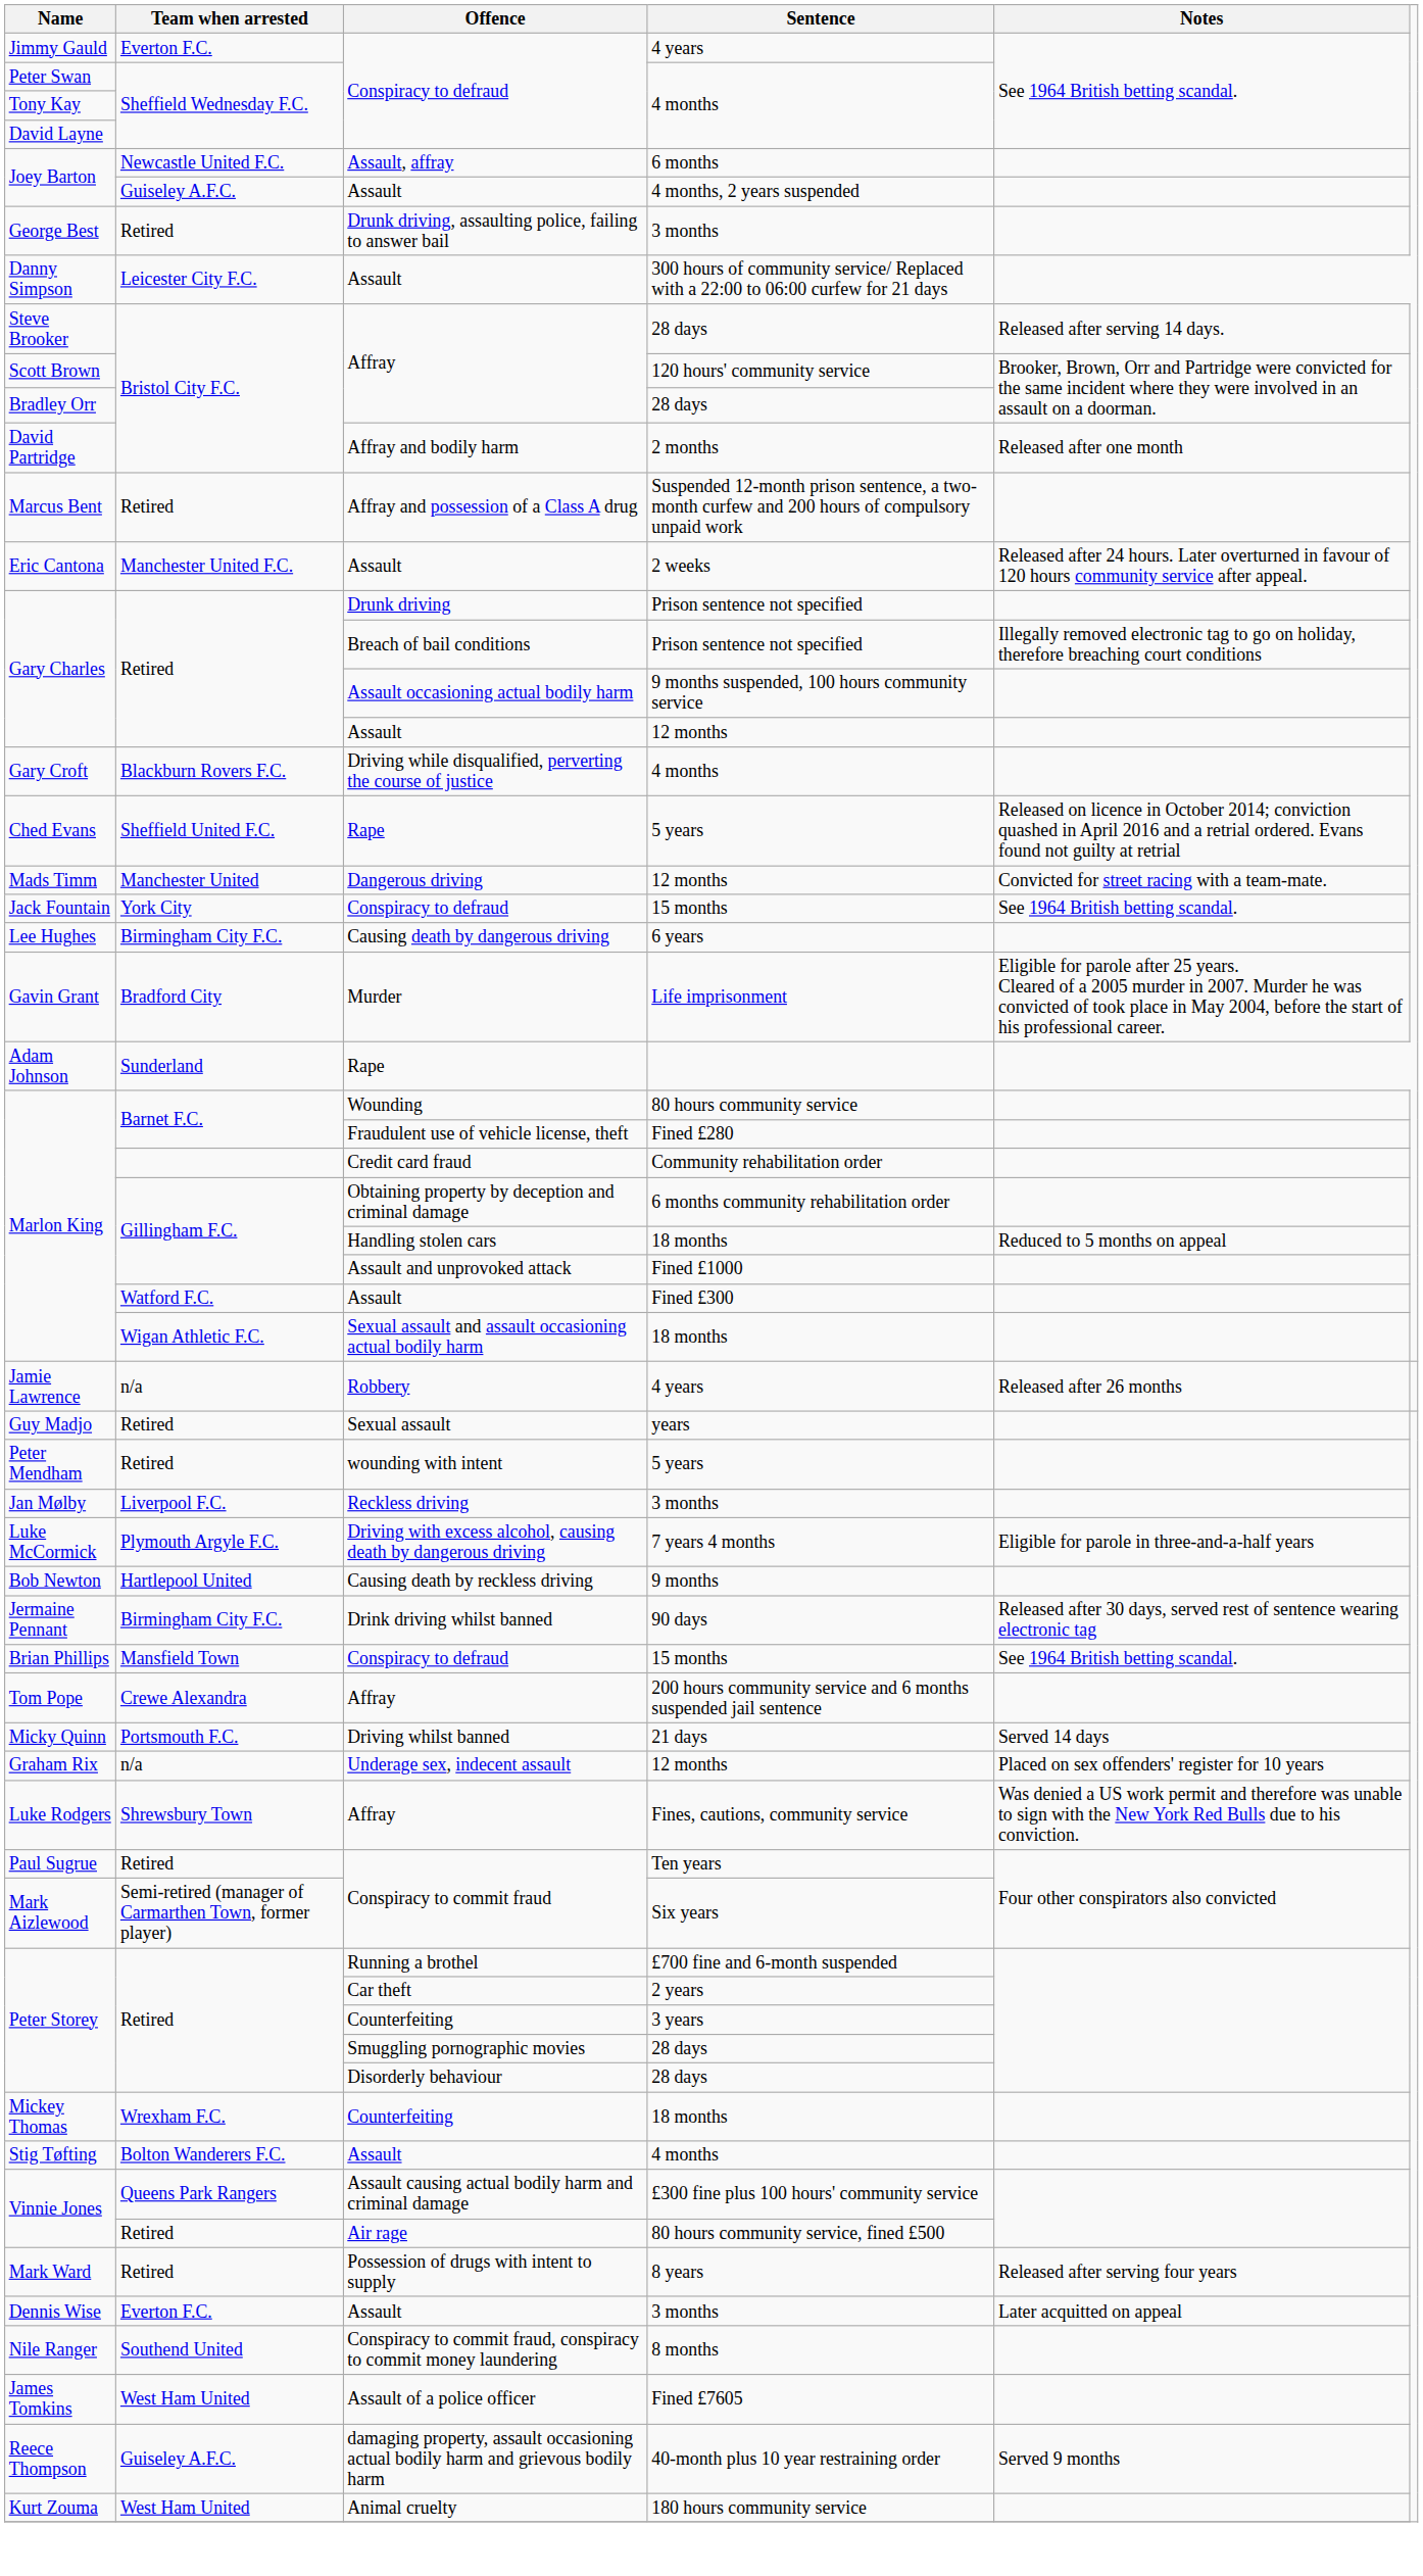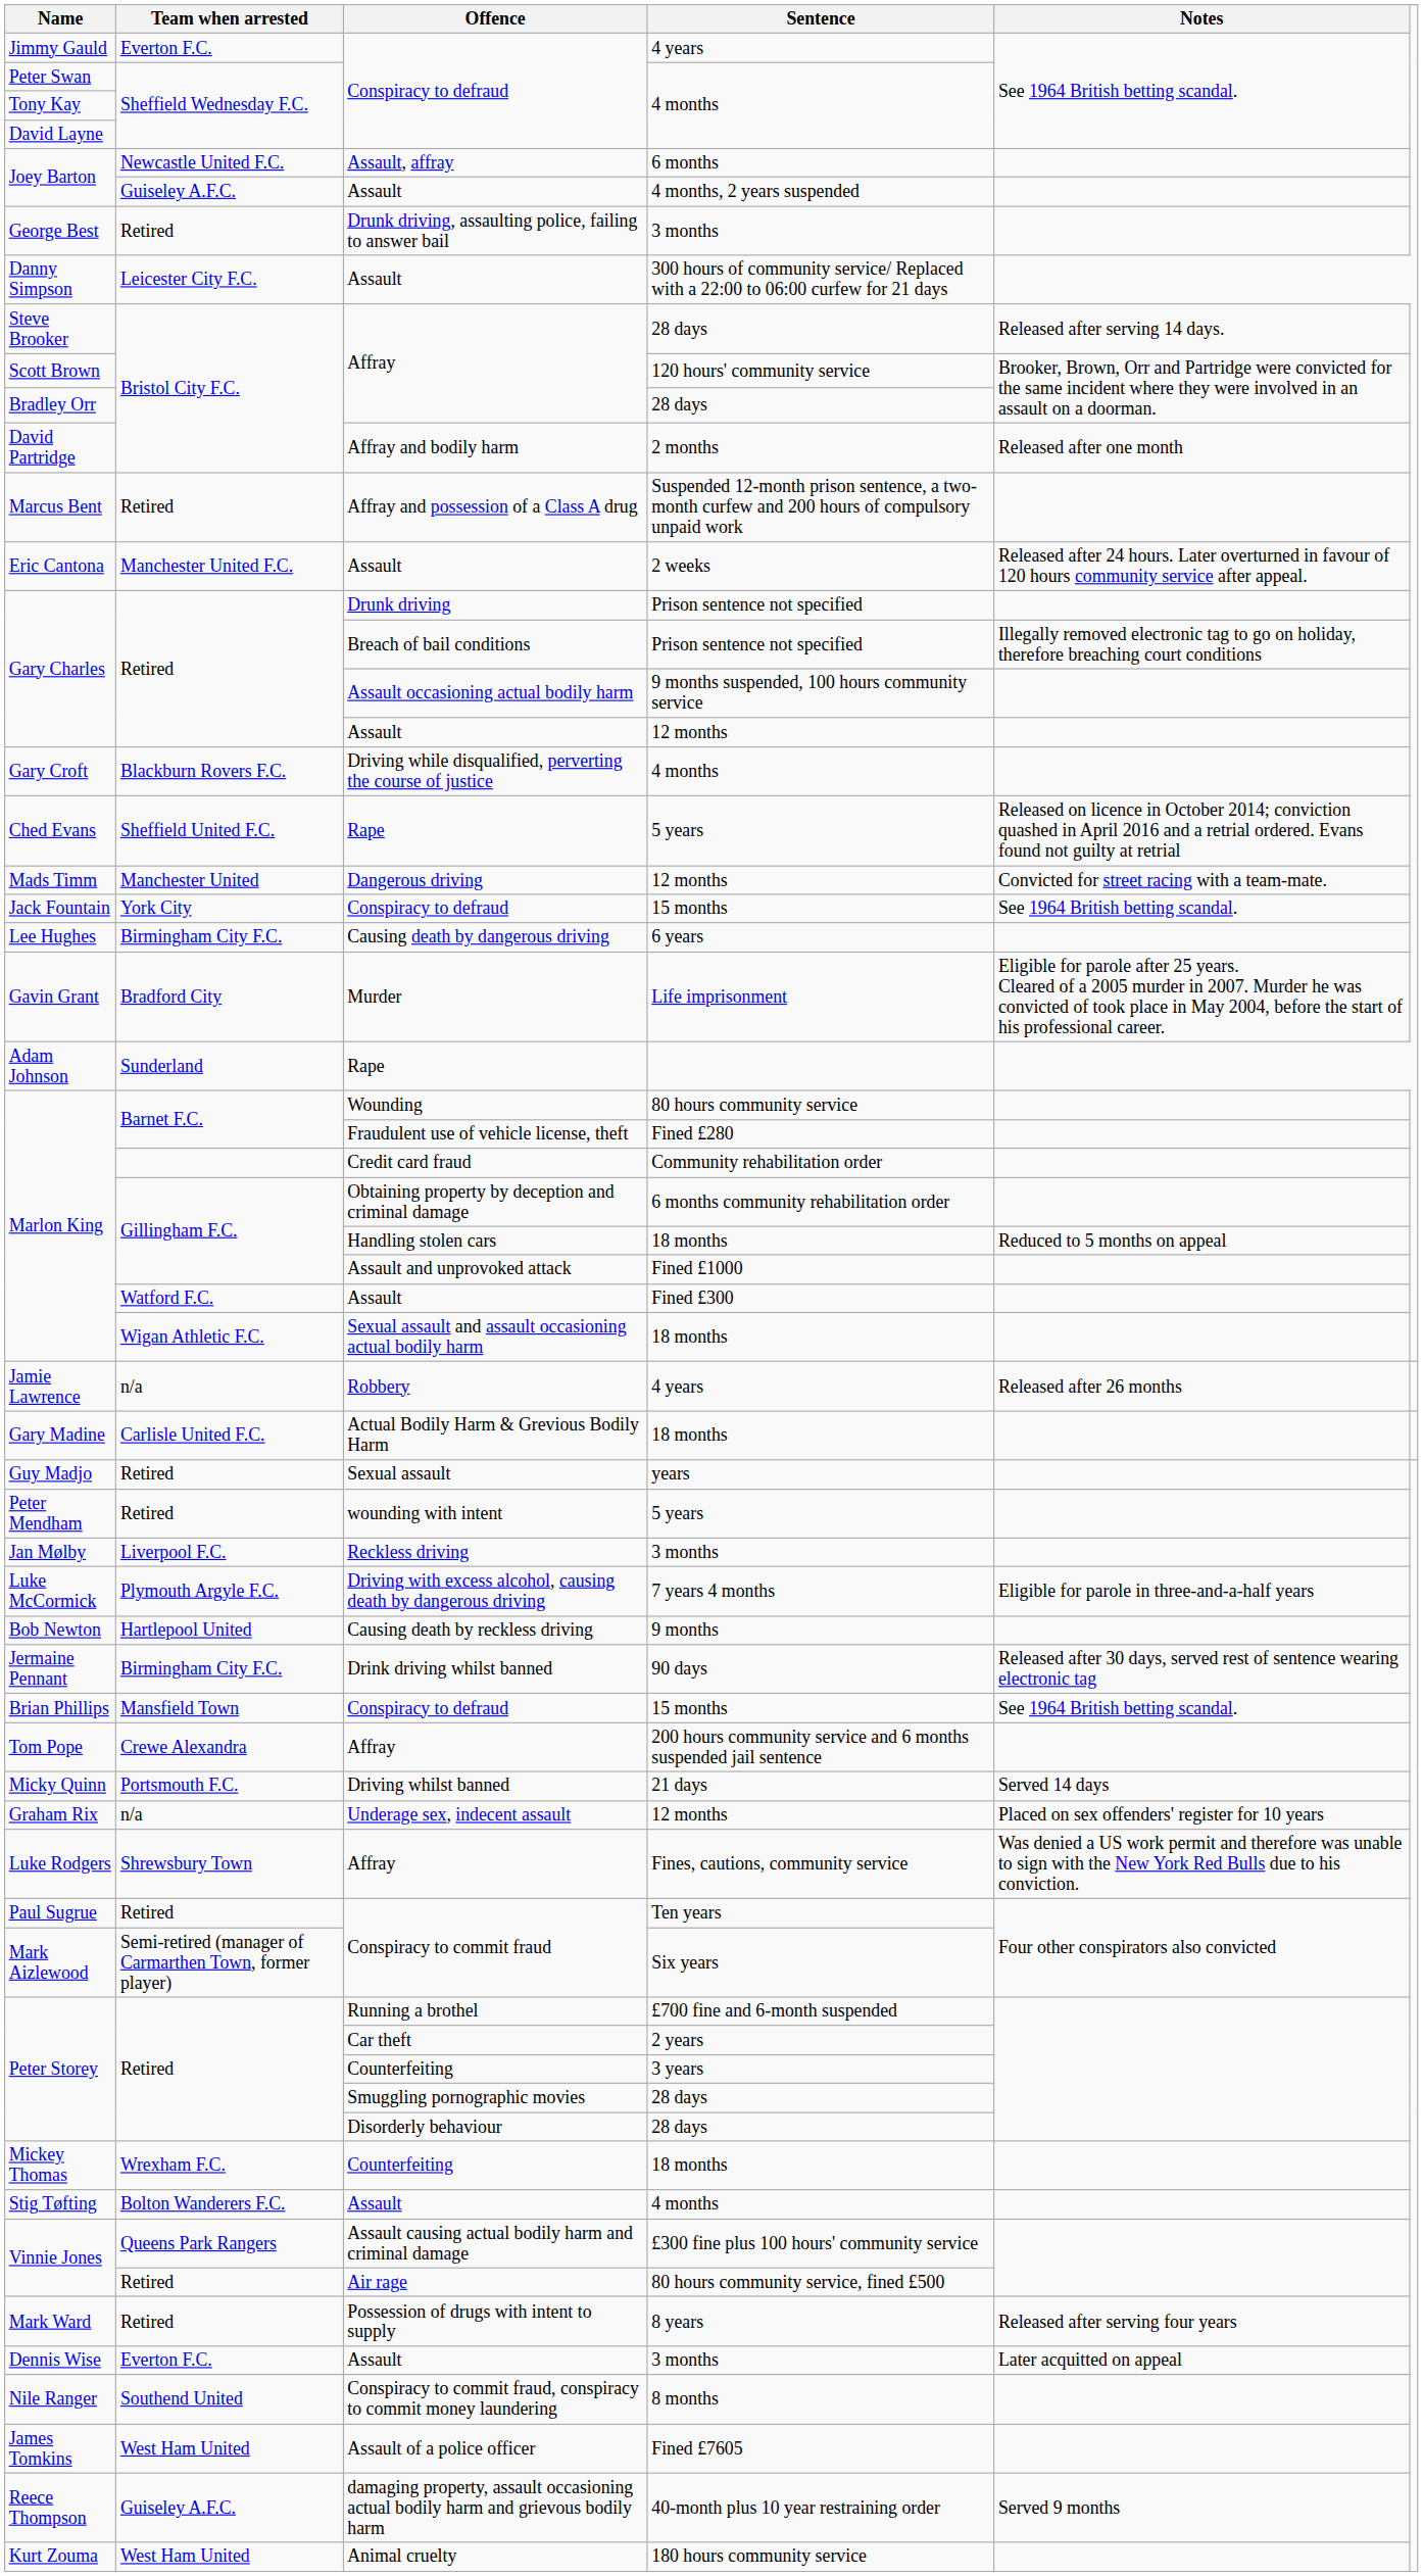+ row: Gary Madine | Carlisle United F.C. | Actual Bodily Harm & Grevious Bodily Harm | 18 months
